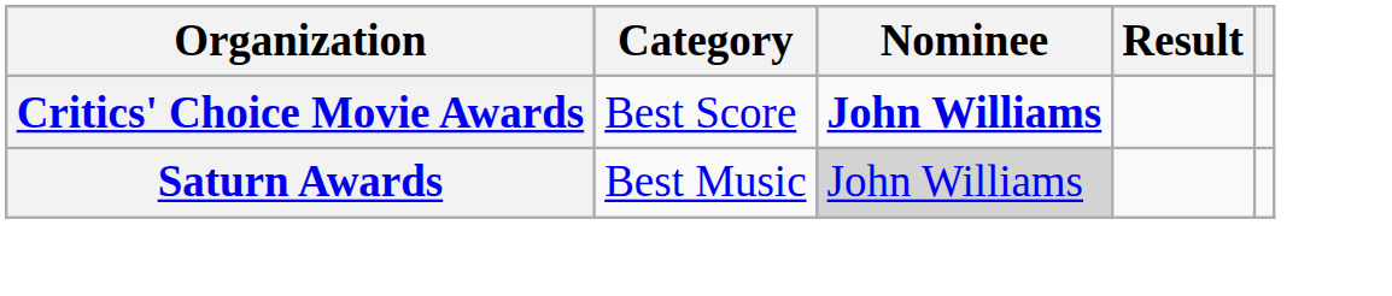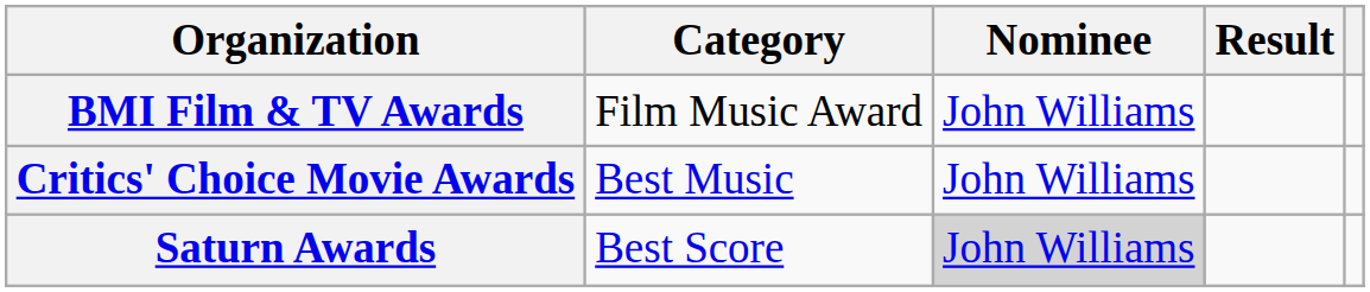+ row: BMI Film & TV Awards | Film Music Award | John Williams
Critics' Choice Movie Awards | Category: Best Score -> Best Music
Critics' Choice Movie Awards | Nominee: bold -> normal
Saturn Awards | Category: Best Music -> Best Score
